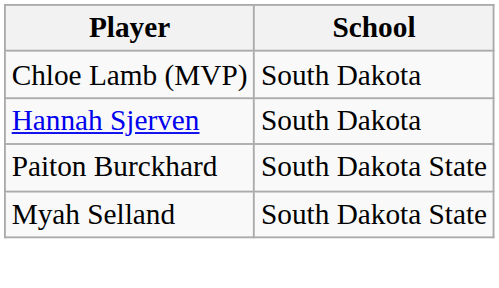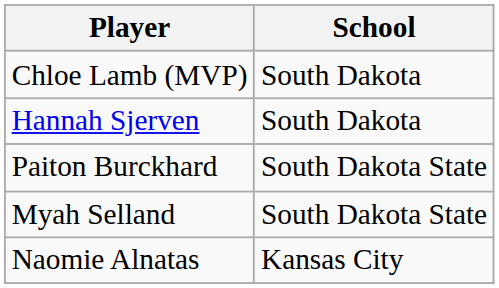+ row: Naomie Alnatas | Kansas City
